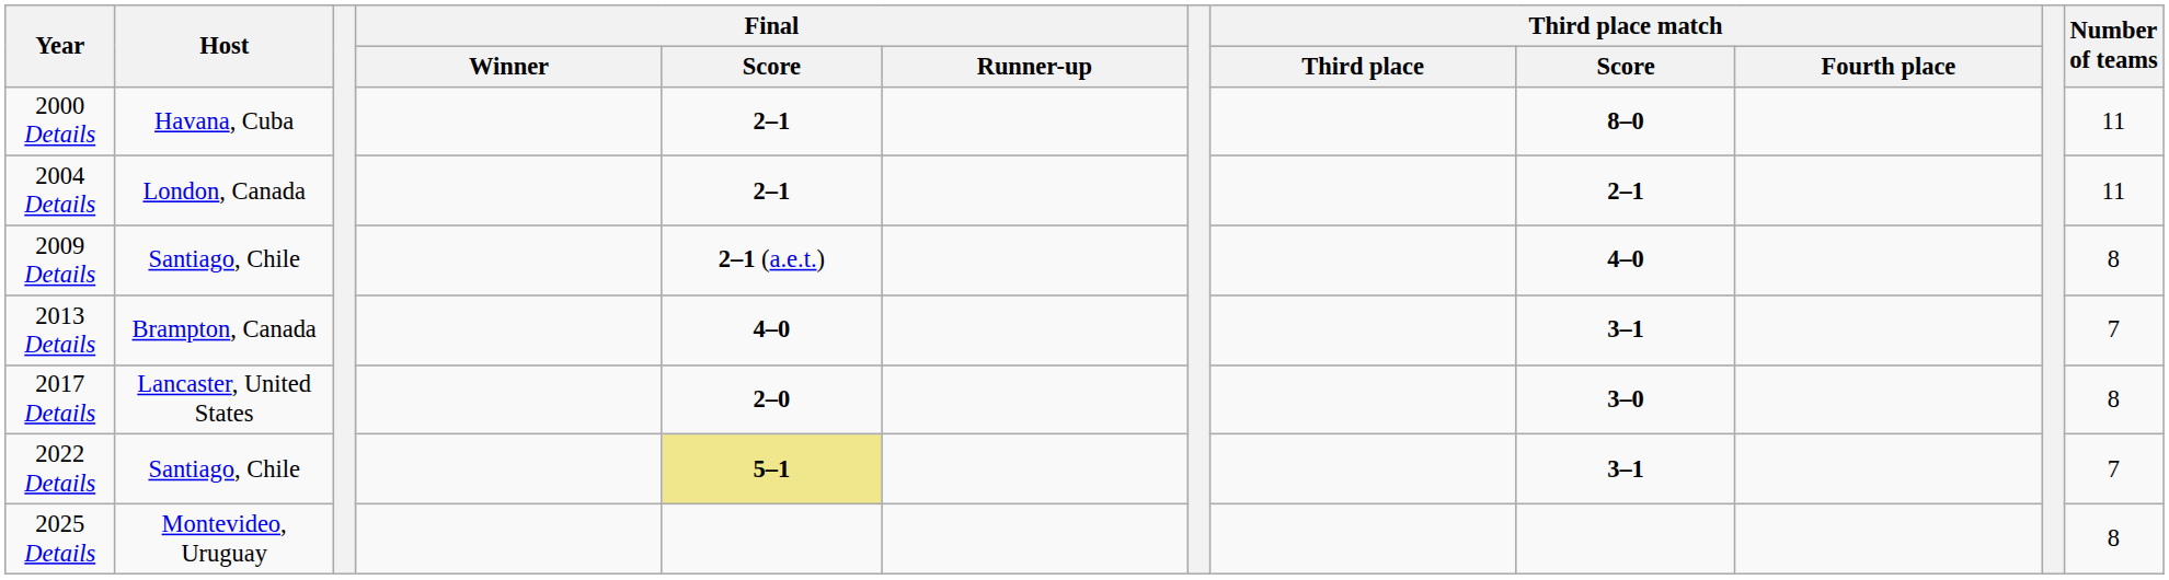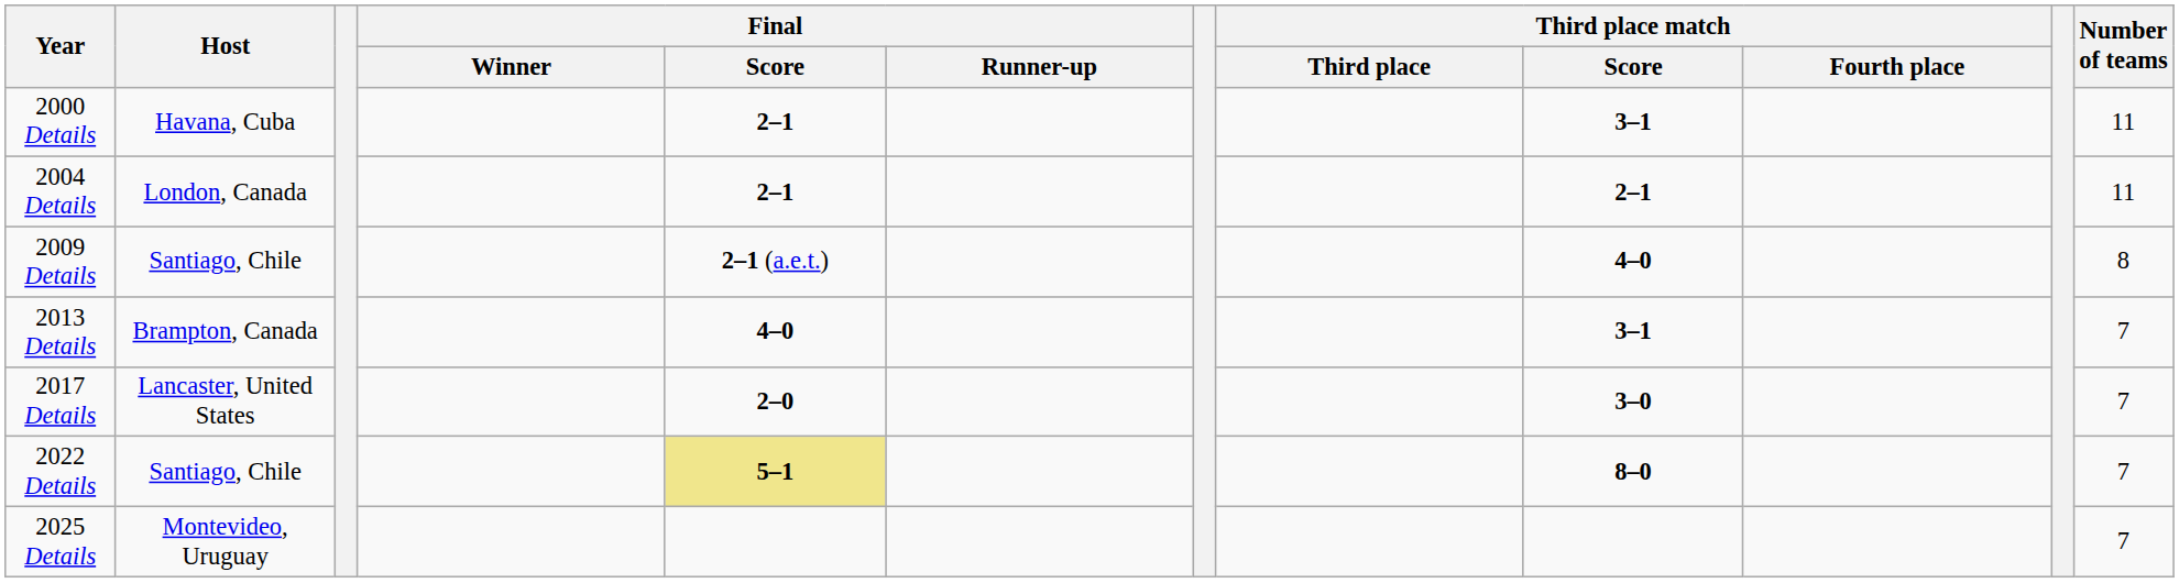2000 Details | Third place match / Score: 8–0 -> 3–1
2017 Details | Number of teams: 8 -> 7
2022 Details | Third place match / Score: 3–1 -> 8–0
2025 Details | Number of teams: 8 -> 7
